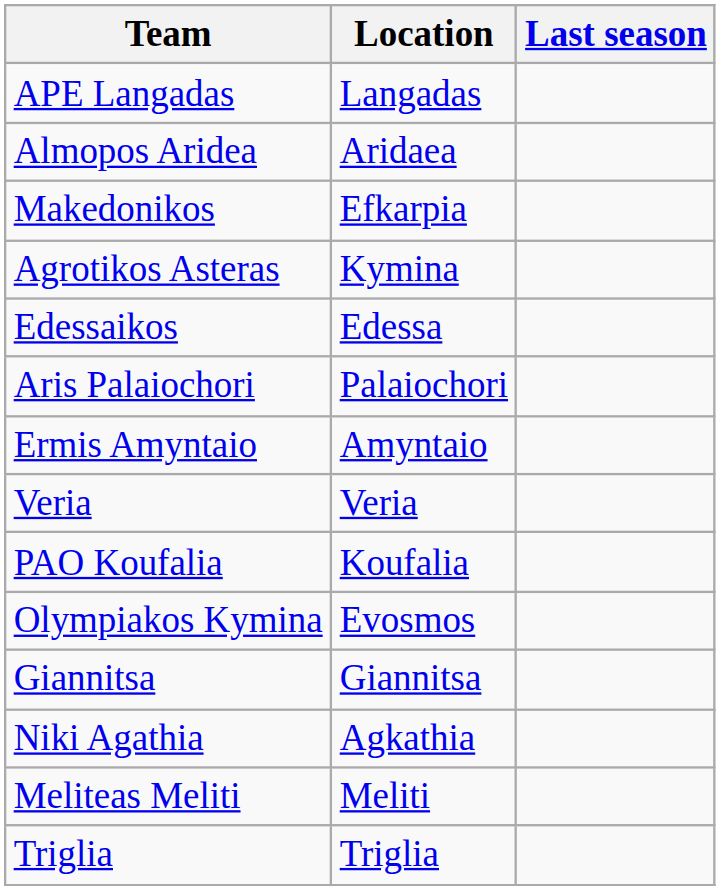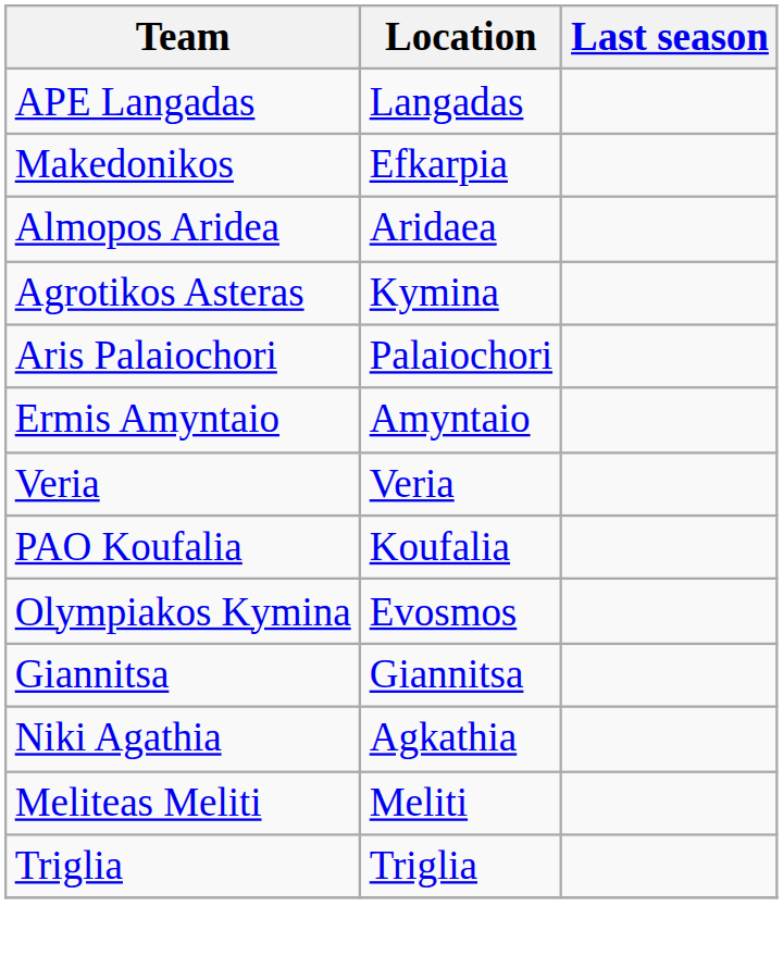rows swapped: Almopos Aridea <-> Makedonikos
- row: Edessaikos | Edessa
